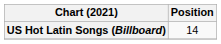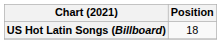US Hot Latin Songs (Billboard) | Position: 14 -> 18
